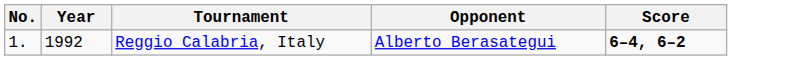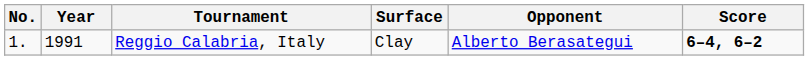+ column: Surface | Clay
Reggio Calabria, Italy | Year: 1992 -> 1991
